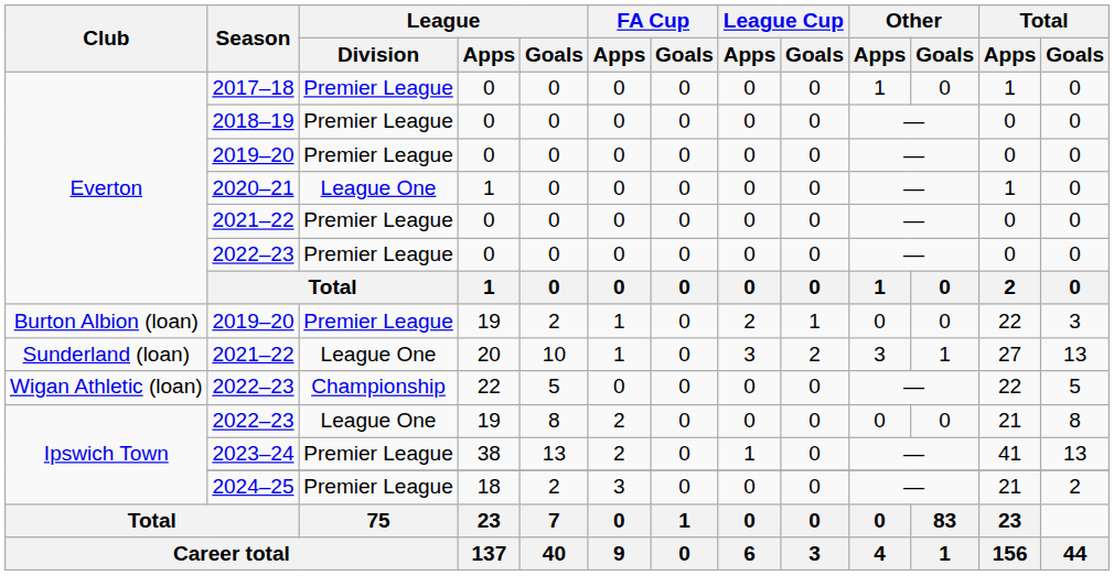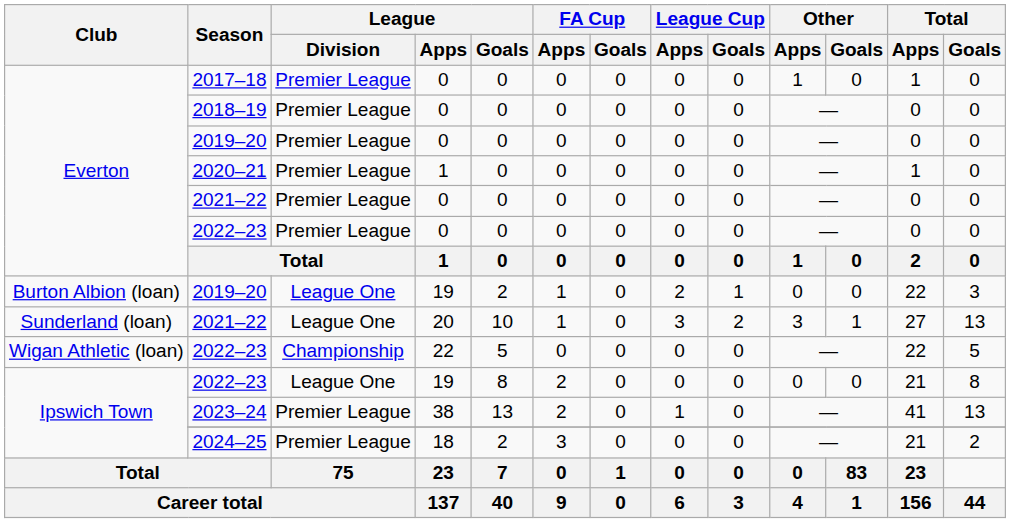2020–21 | League / Division: League One -> Premier League
2019–20 / 19 | League / Division: Premier League -> League One
